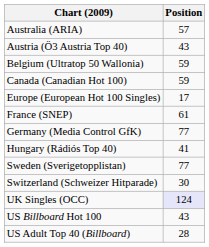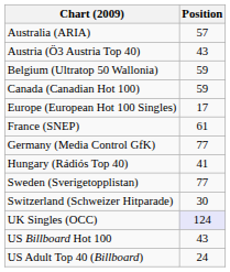US Adult Top 40 (Billboard) | Position: 28 -> 24
